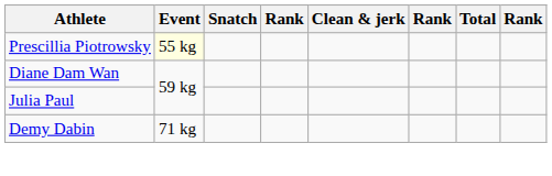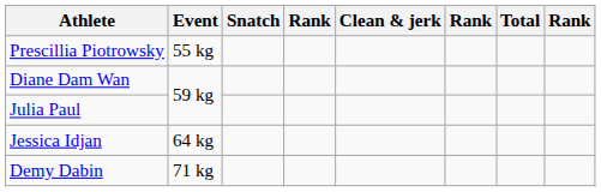Prescillia Piotrowsky | Event: lightyellow background -> no background
+ row: Jessica Idjan | 64 kg
